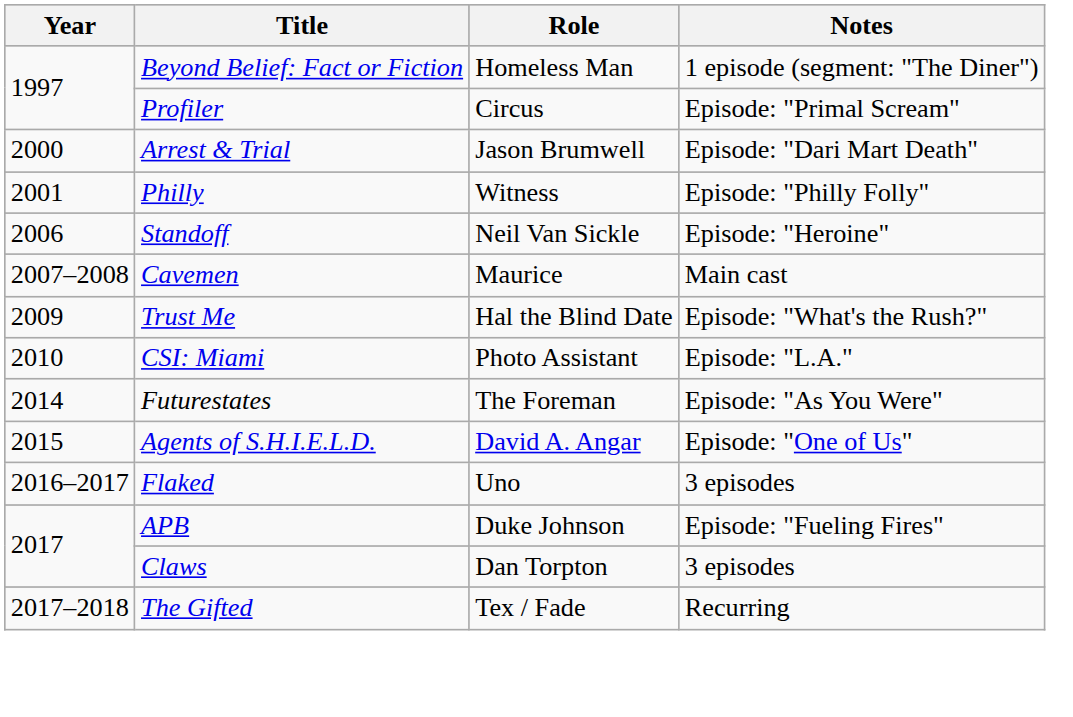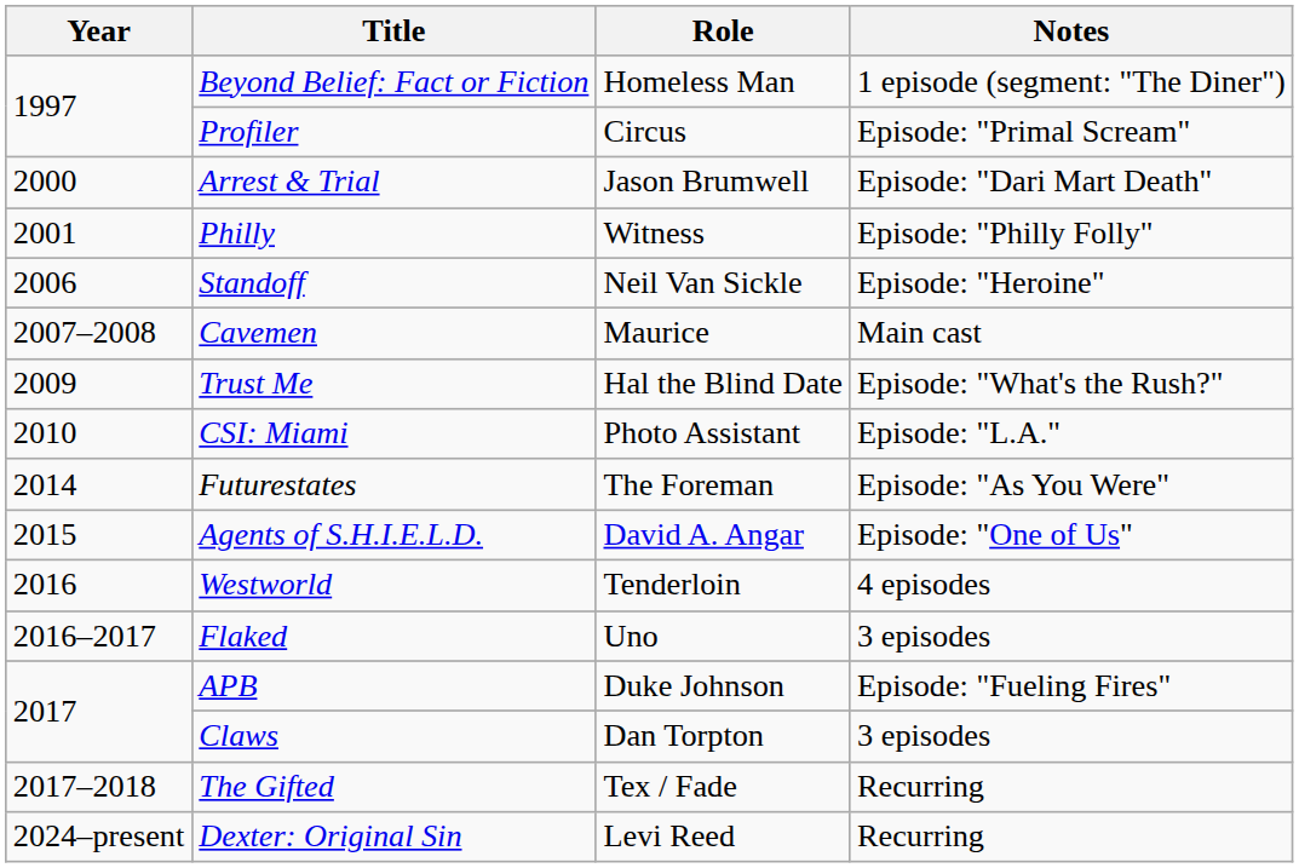+ row: 2016 | Westworld | Tenderloin | 4 episodes
+ row: 2024–present | Dexter: Original Sin | Levi Reed | Recurring
